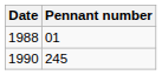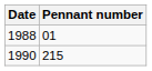1990 | Pennant number: 245 -> 215
